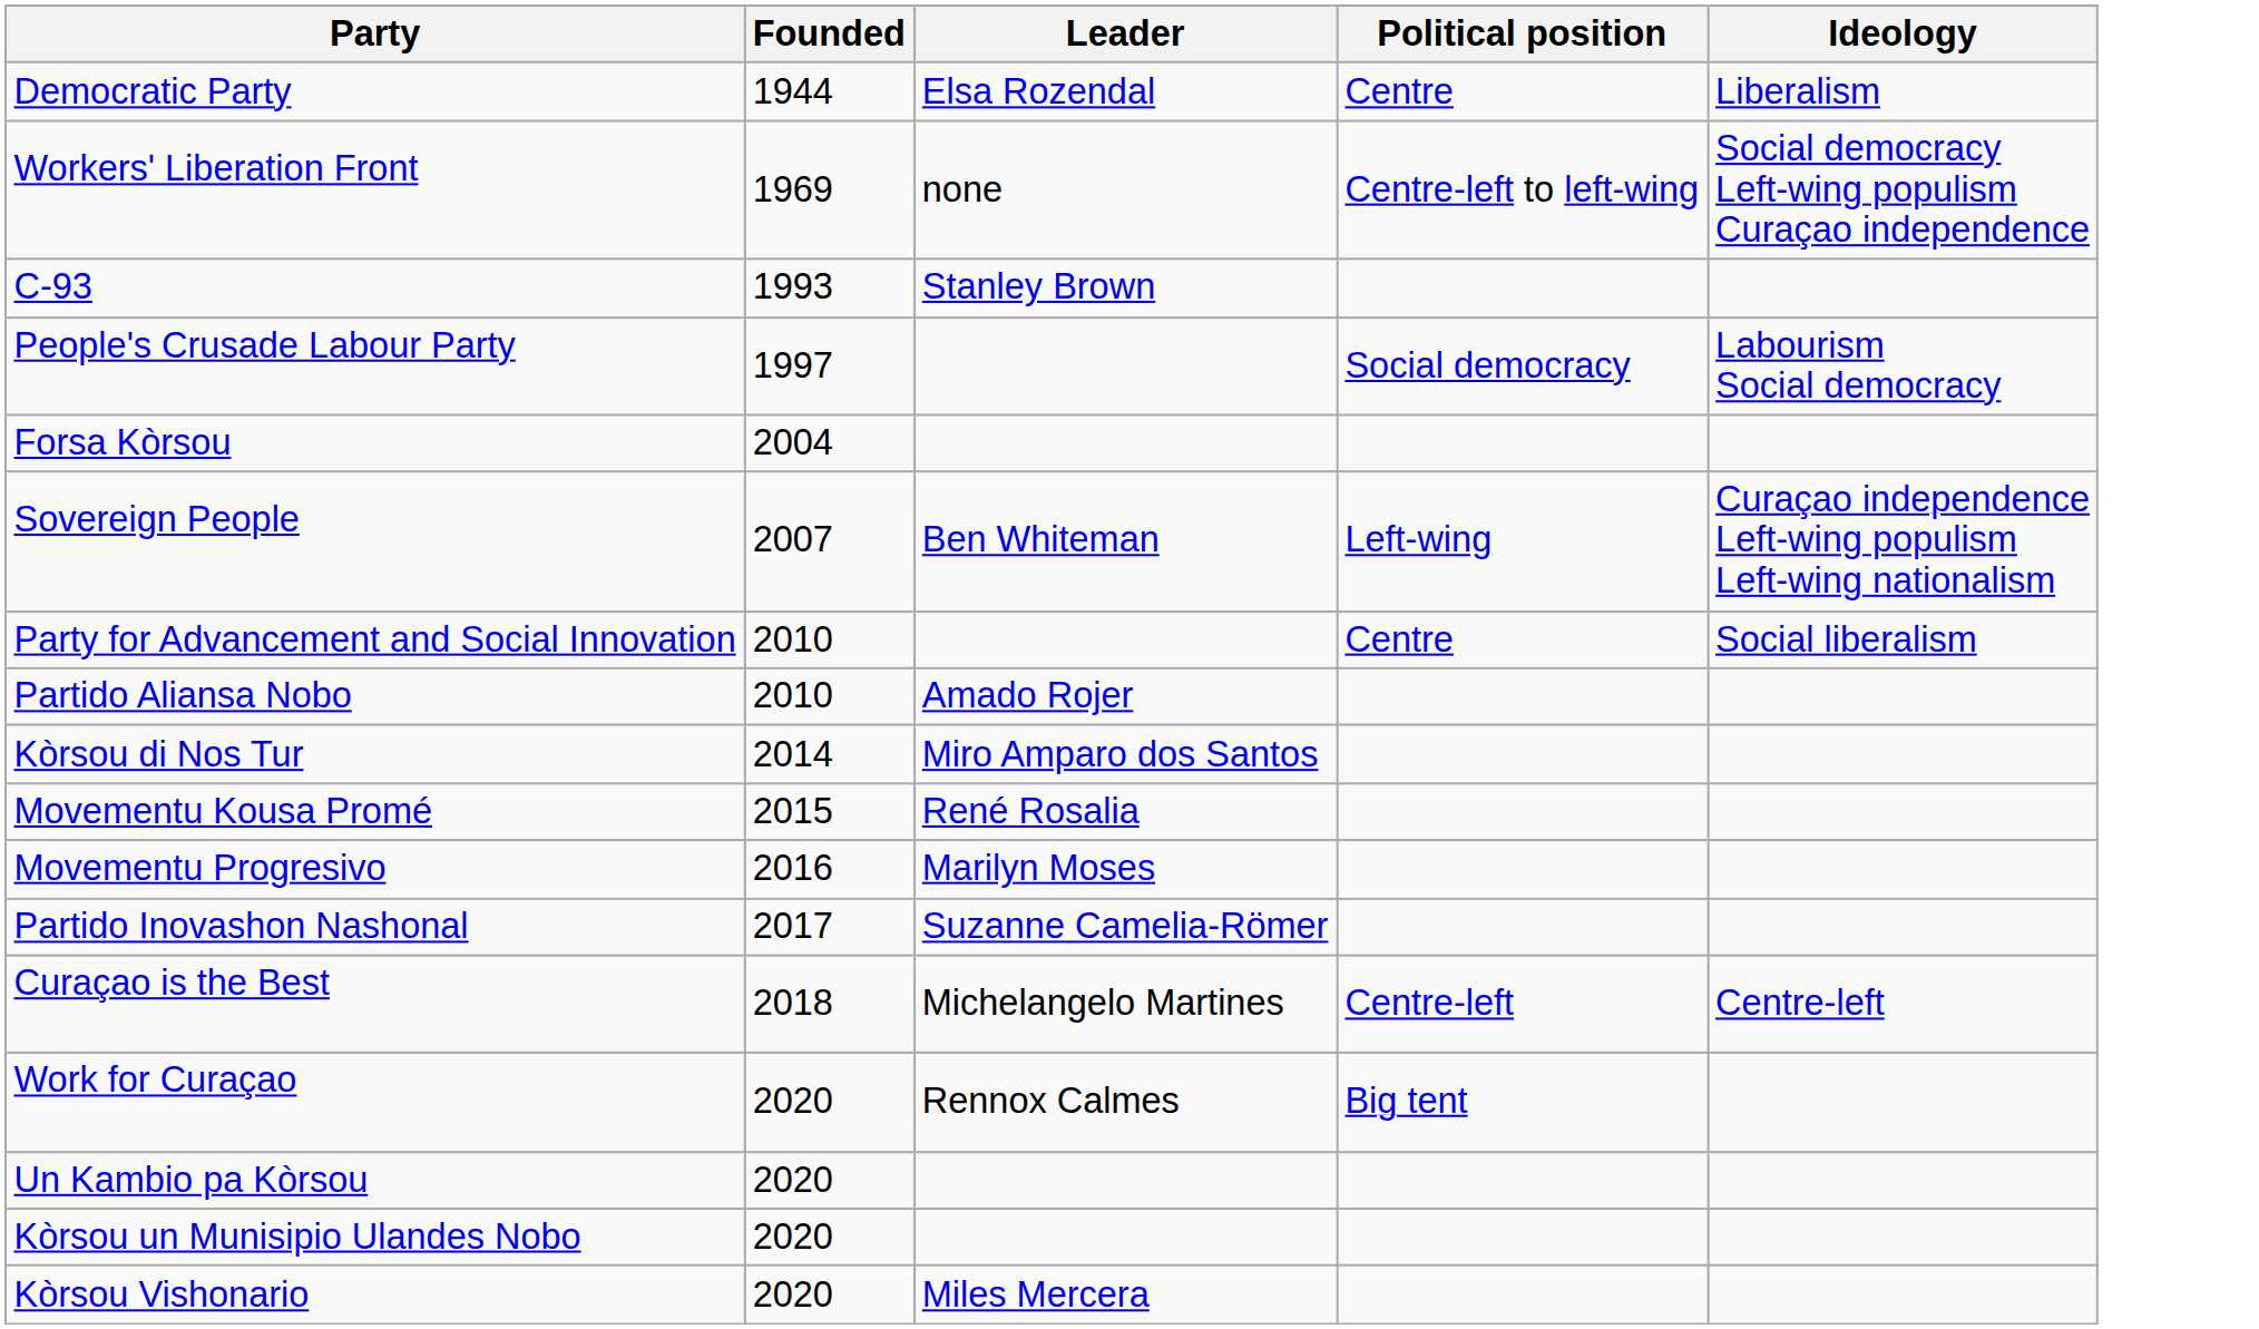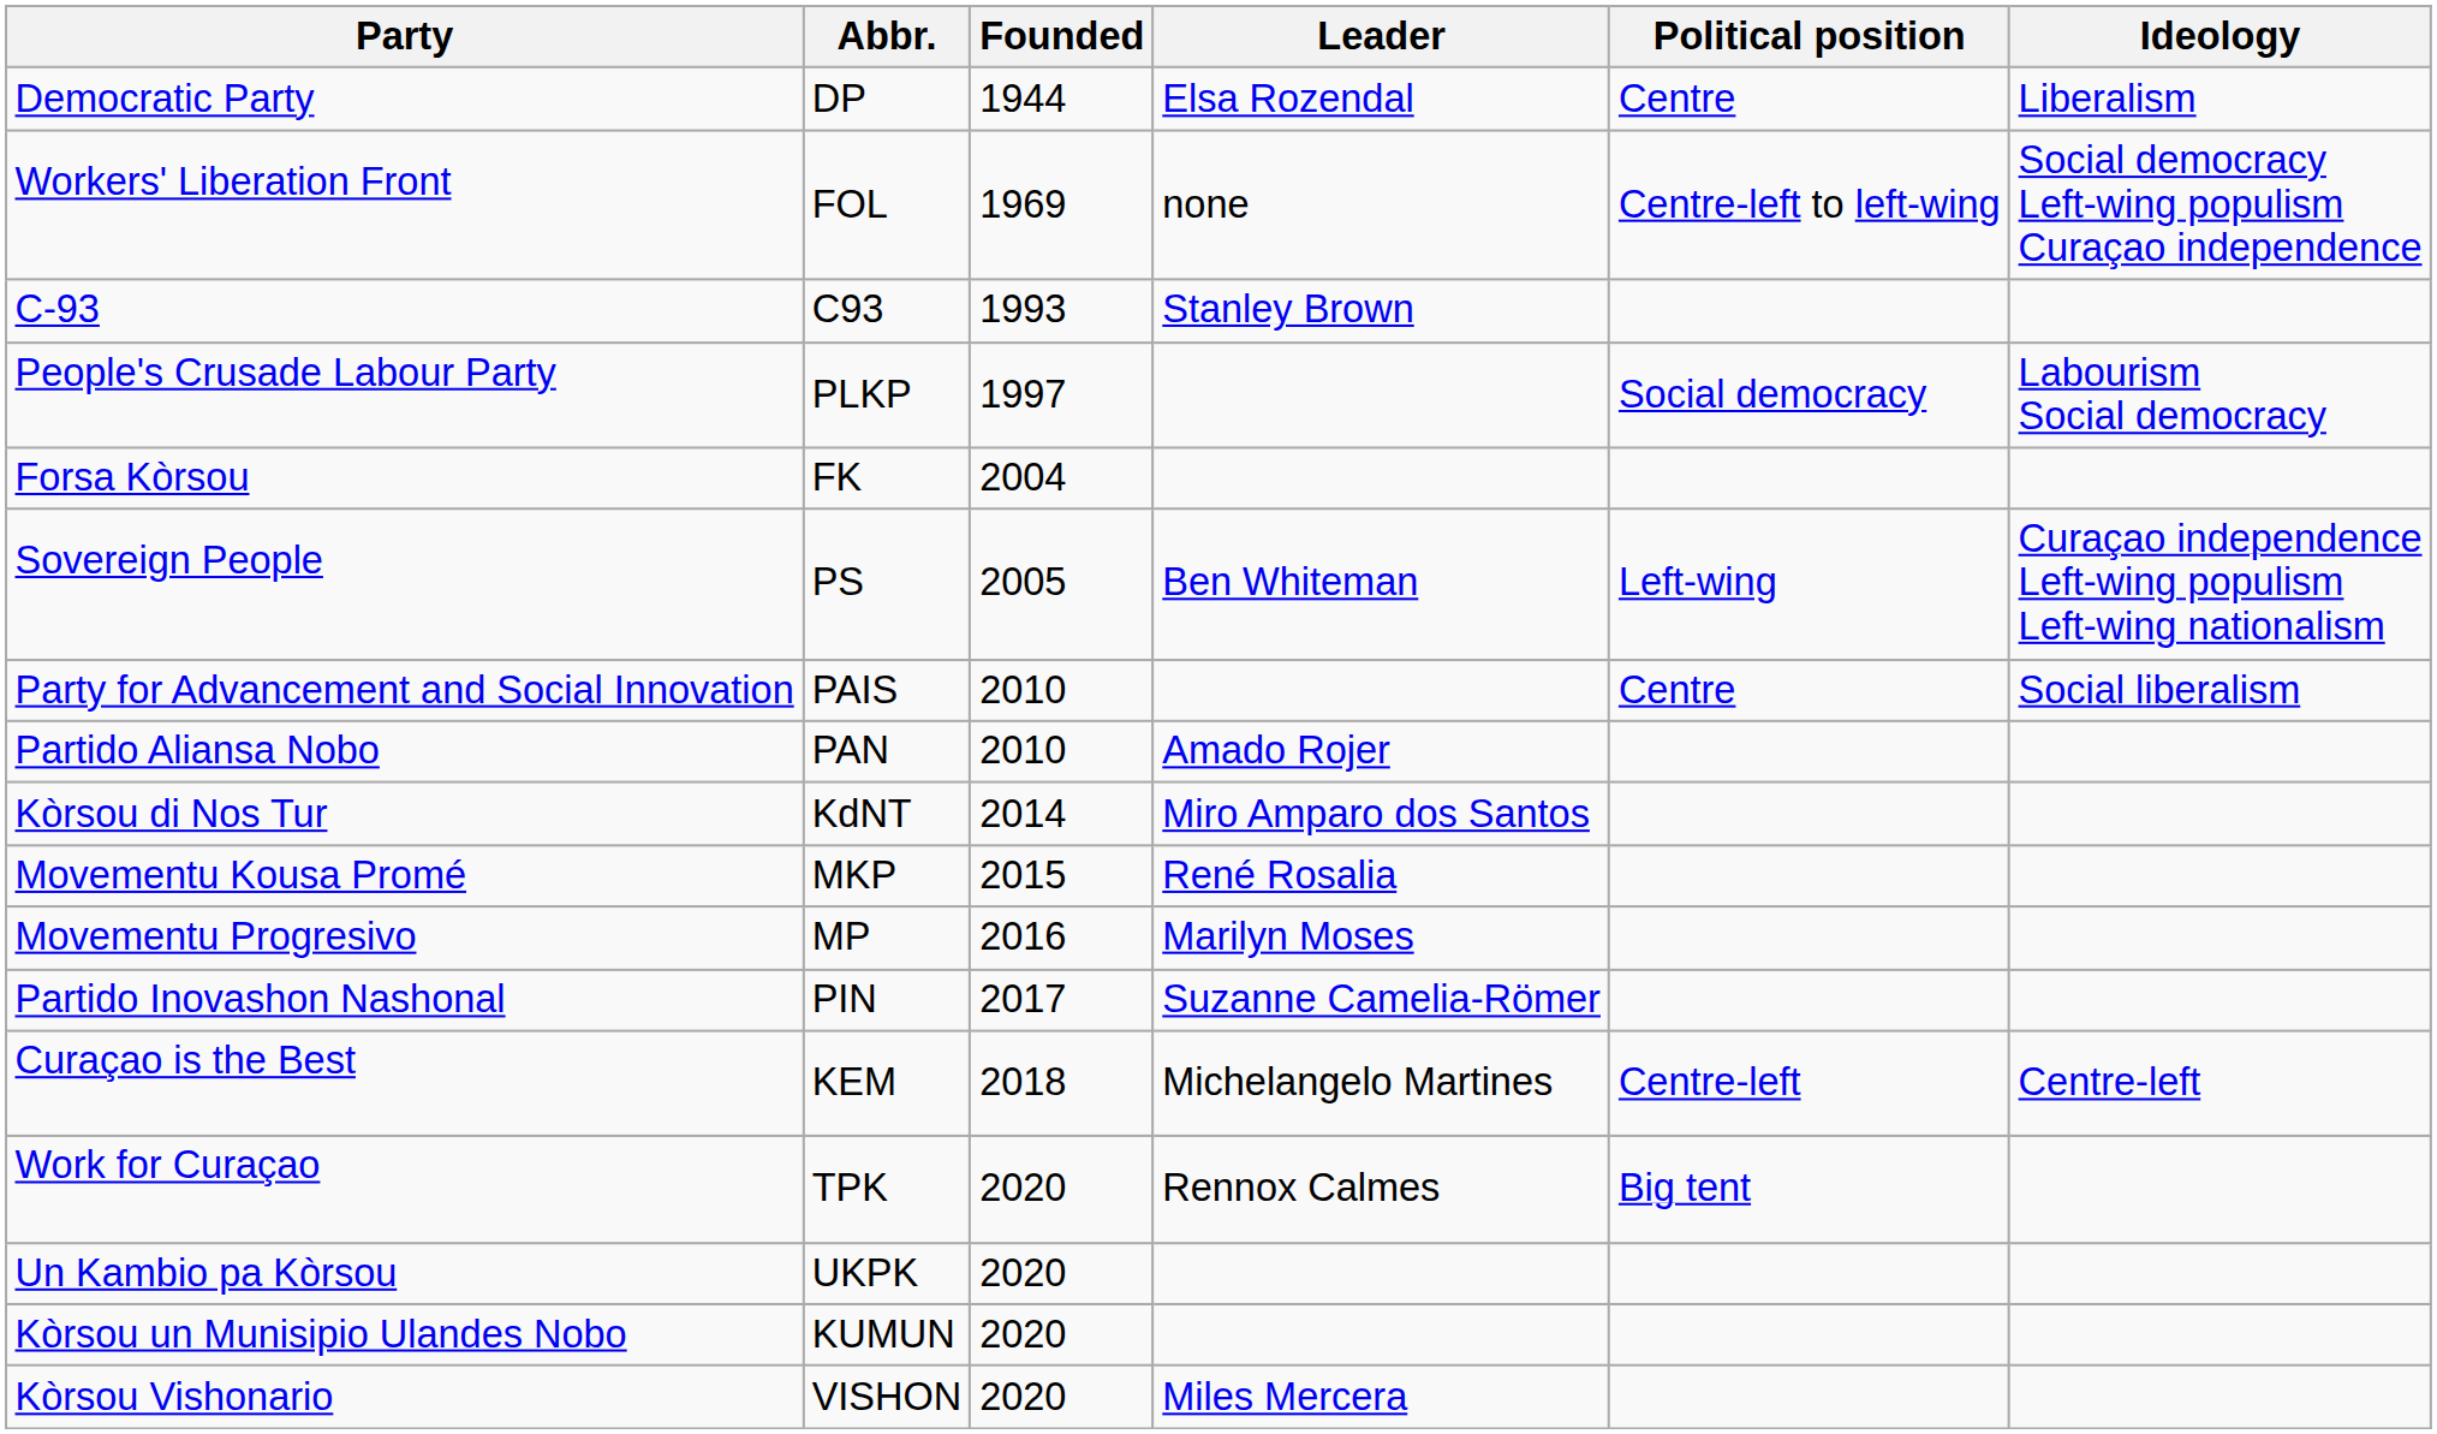+ column: Abbr. | DP | FOL | C93 | PLKP | FK | PS | PAIS | PAN | KdNT | MKP | MP | PIN | KEM | TPK | UKPK | KUMUN | VISHON
Sovereign People | Founded: 2007 -> 2005
